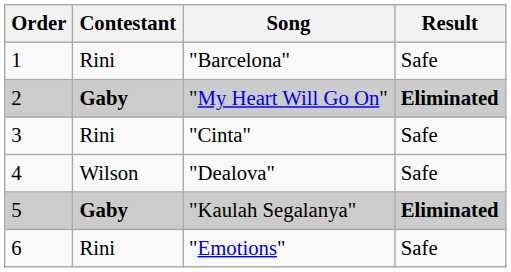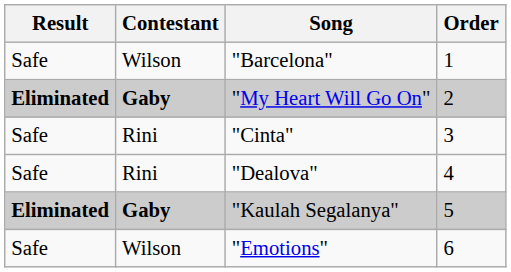columns swapped: Order <-> Result
"Barcelona" | Contestant: Rini -> Wilson
"Dealova" | Contestant: Wilson -> Rini
"Emotions" | Contestant: Rini -> Wilson
